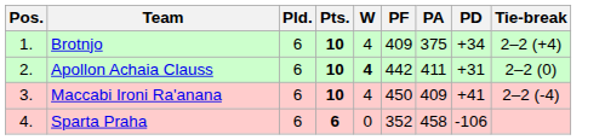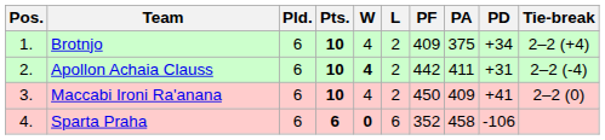+ column: L | 2 | 2 | 2 | 6
Apollon Achaia Clauss | Tie-break: 2–2 (0) -> 2–2 (-4)
Maccabi Ironi Ra'anana | Tie-break: 2–2 (-4) -> 2–2 (0)
Sparta Praha | W: normal -> bold
